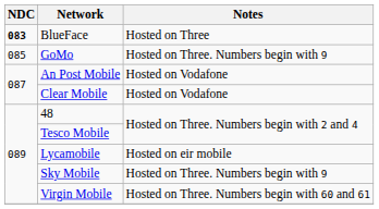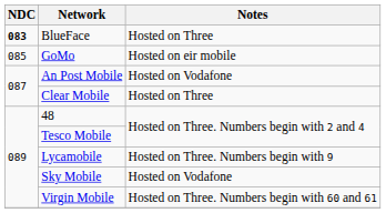GoMo | Notes: Hosted on Three. Numbers begin with 9 -> Hosted on eir mobile
Clear Mobile | Notes: Hosted on Vodafone -> Hosted on Three
Lycamobile | Notes: Hosted on eir mobile -> Hosted on Three. Numbers begin with 9
Sky Mobile | Notes: Hosted on Three. Numbers begin with 9 -> Hosted on Vodafone
